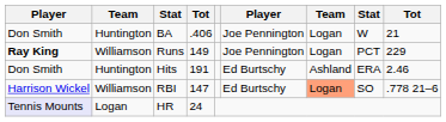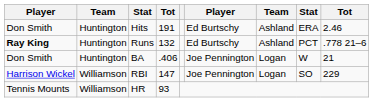rows swapped: BA <-> Hits
Runs | column 2: Williamson -> Huntington
Runs | column 4: 149 -> 132
Runs | column 6: Joe Pennington -> Ed Burtschy
Runs | column 7: Logan -> Ashland
Runs | column 9: 229 -> .778 21–6
RBI | column 6: Ed Burtschy -> Joe Pennington
RBI | column 7: lightsalmon background -> no background
RBI | column 9: .778 21–6 -> 229
HR | column 1: lavender background -> no background
HR | column 2: Logan -> Williamson
HR | column 4: 24 -> 93
